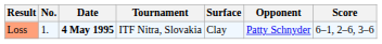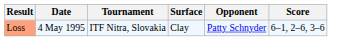- column: No. | 1.
Loss | Date: bold -> normal
